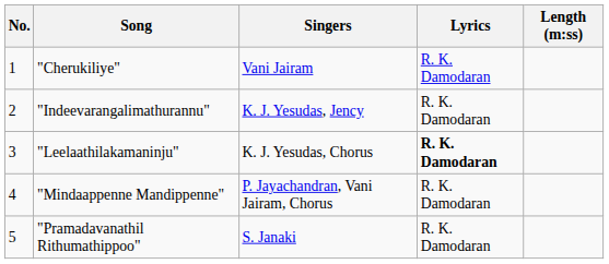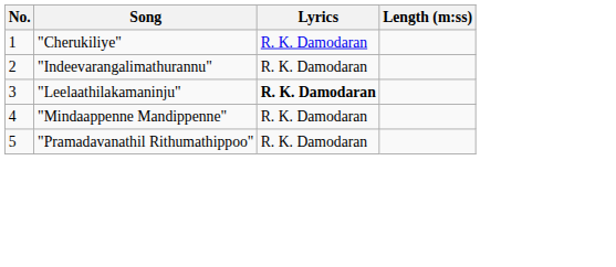- column: Singers | Vani Jairam | K. J. Yesudas, Jency | K. J. Yesudas, Chorus | P. Jayachandran, Vani Jairam, Chorus | S. Janaki
